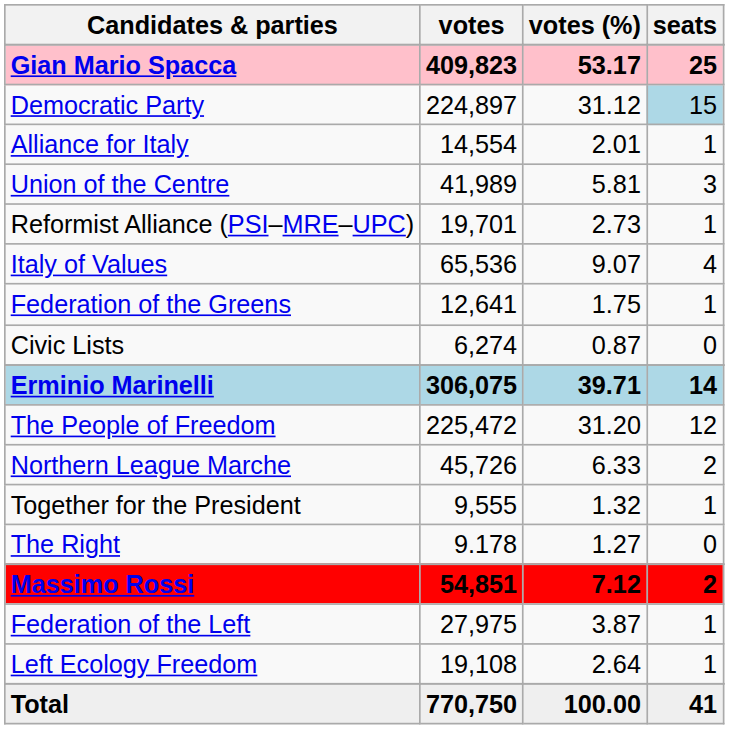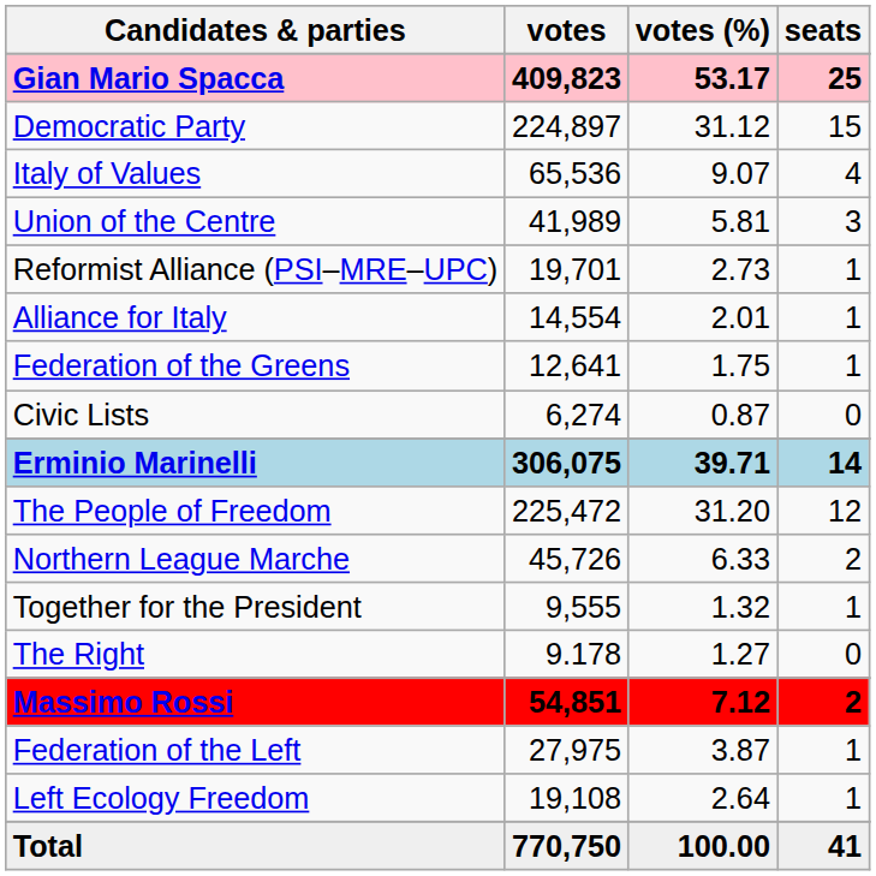Democratic Party | seats: lightblue background -> no background
rows swapped: Italy of Values <-> Alliance for Italy
